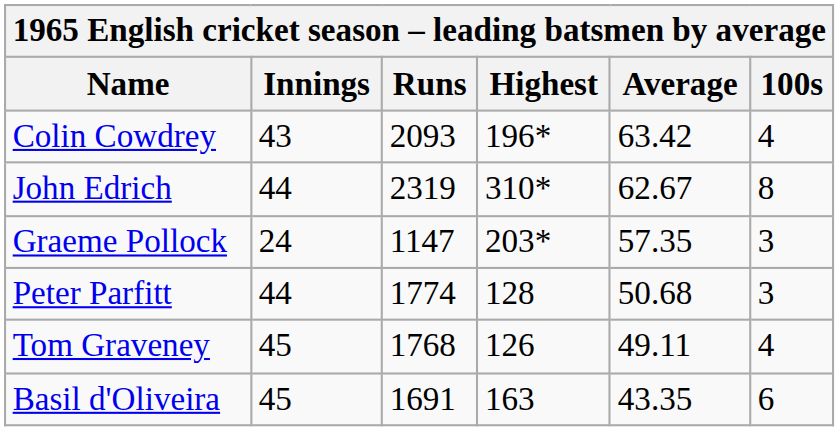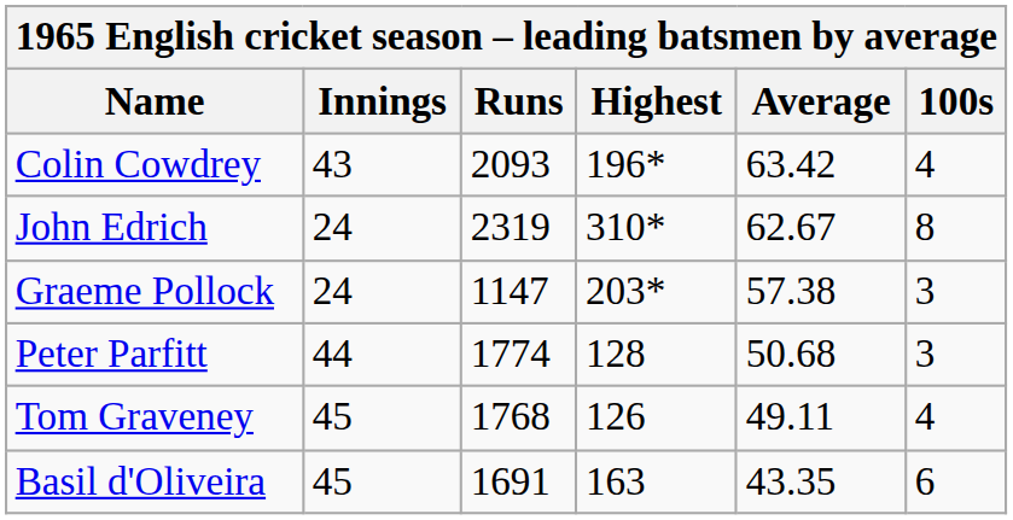John Edrich | Innings: 44 -> 24
Graeme Pollock | Average: 57.35 -> 57.38
